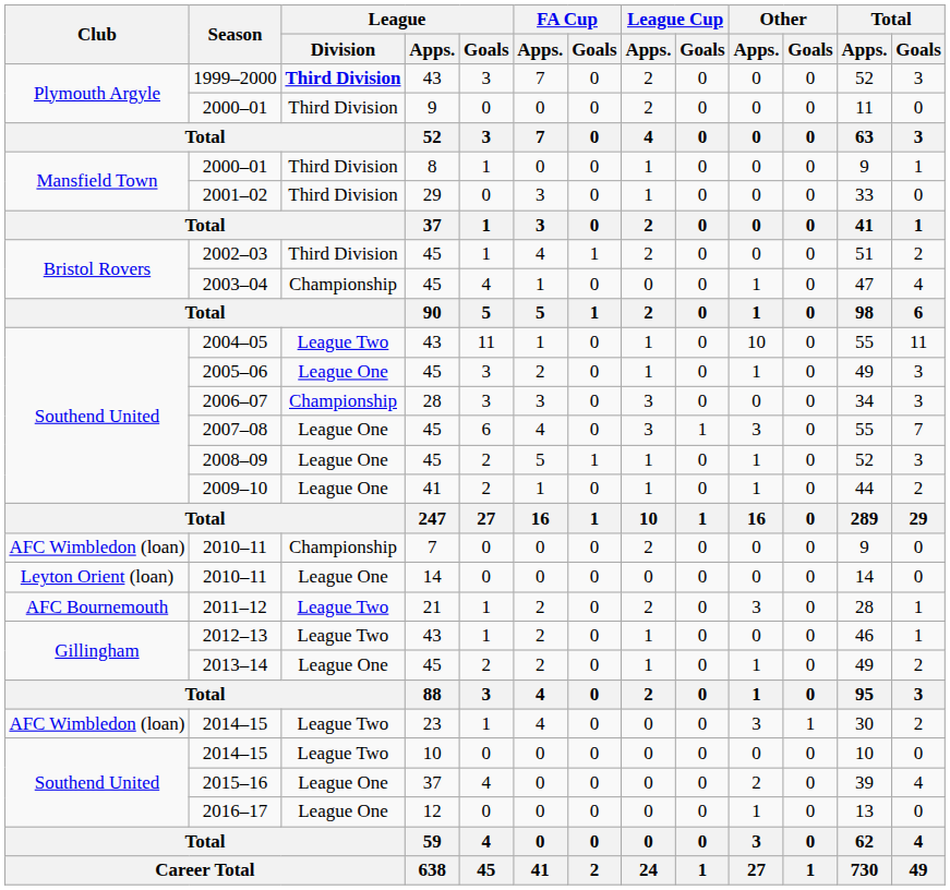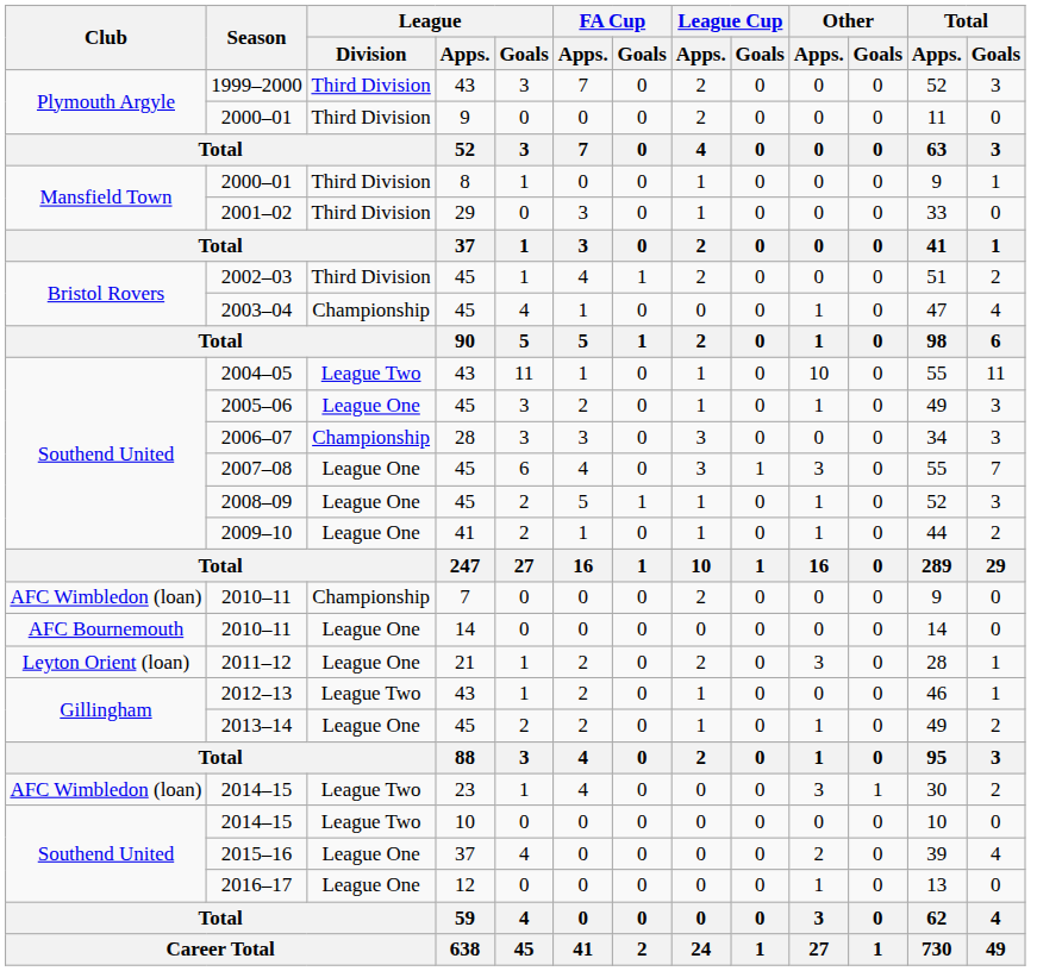1999–2000 | League / Division: bold -> normal
2010–11 / 14 | Club: Leyton Orient (loan) -> AFC Bournemouth
2011–12 | Club: AFC Bournemouth -> Leyton Orient (loan)
2011–12 | League / Division: League Two -> League One
